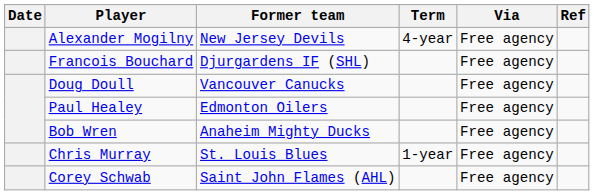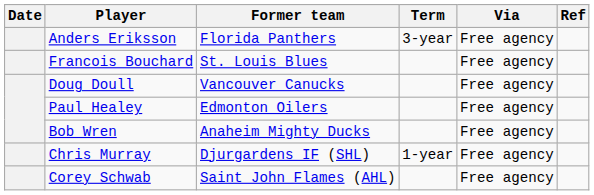- row: Alexander Mogilny | New Jersey Devils | 4-year | Free agency
+ row: Anders Eriksson | Florida Panthers | 3-year | Free agency
Francois Bouchard | Former team: Djurgardens IF (SHL) -> St. Louis Blues
Chris Murray | Former team: St. Louis Blues -> Djurgardens IF (SHL)
